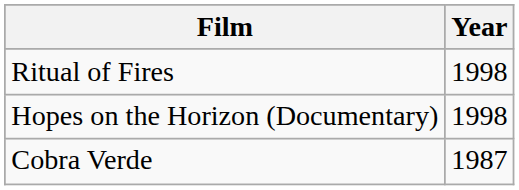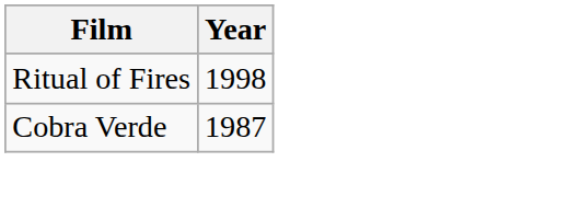- row: Hopes on the Horizon (Documentary) | 1998
